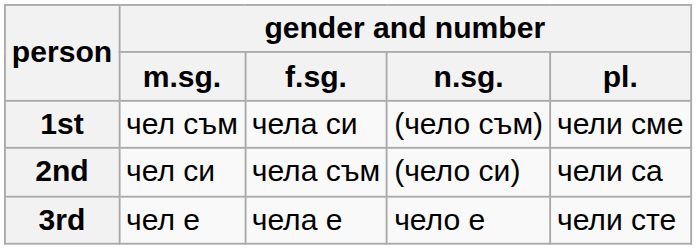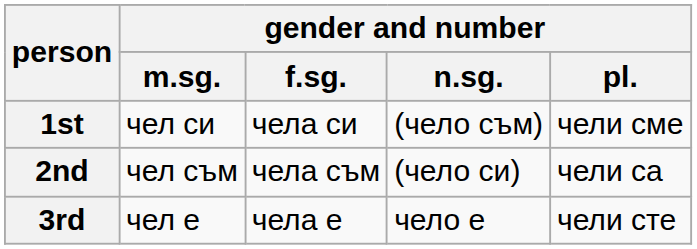1st | gender and number / m.sg.: чел съм -> чел си
2nd | gender and number / m.sg.: чел си -> чел съм
